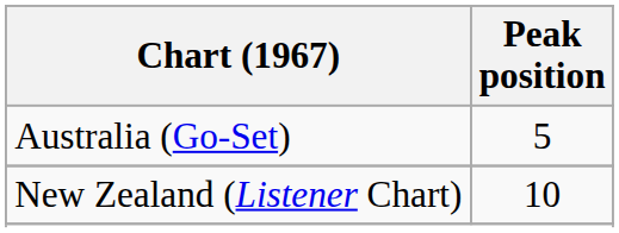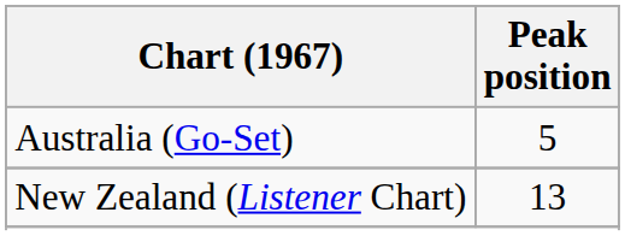New Zealand (Listener Chart) | Peak position: 10 -> 13
